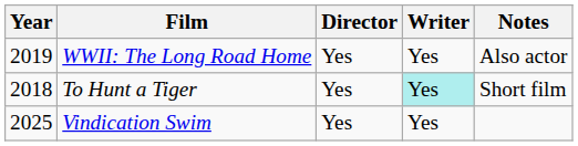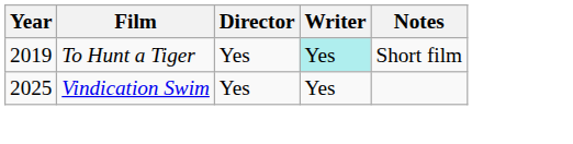- row: 2019 | WWII: The Long Road Home | Yes | Yes | Also actor
To Hunt a Tiger | Year: 2018 -> 2019
